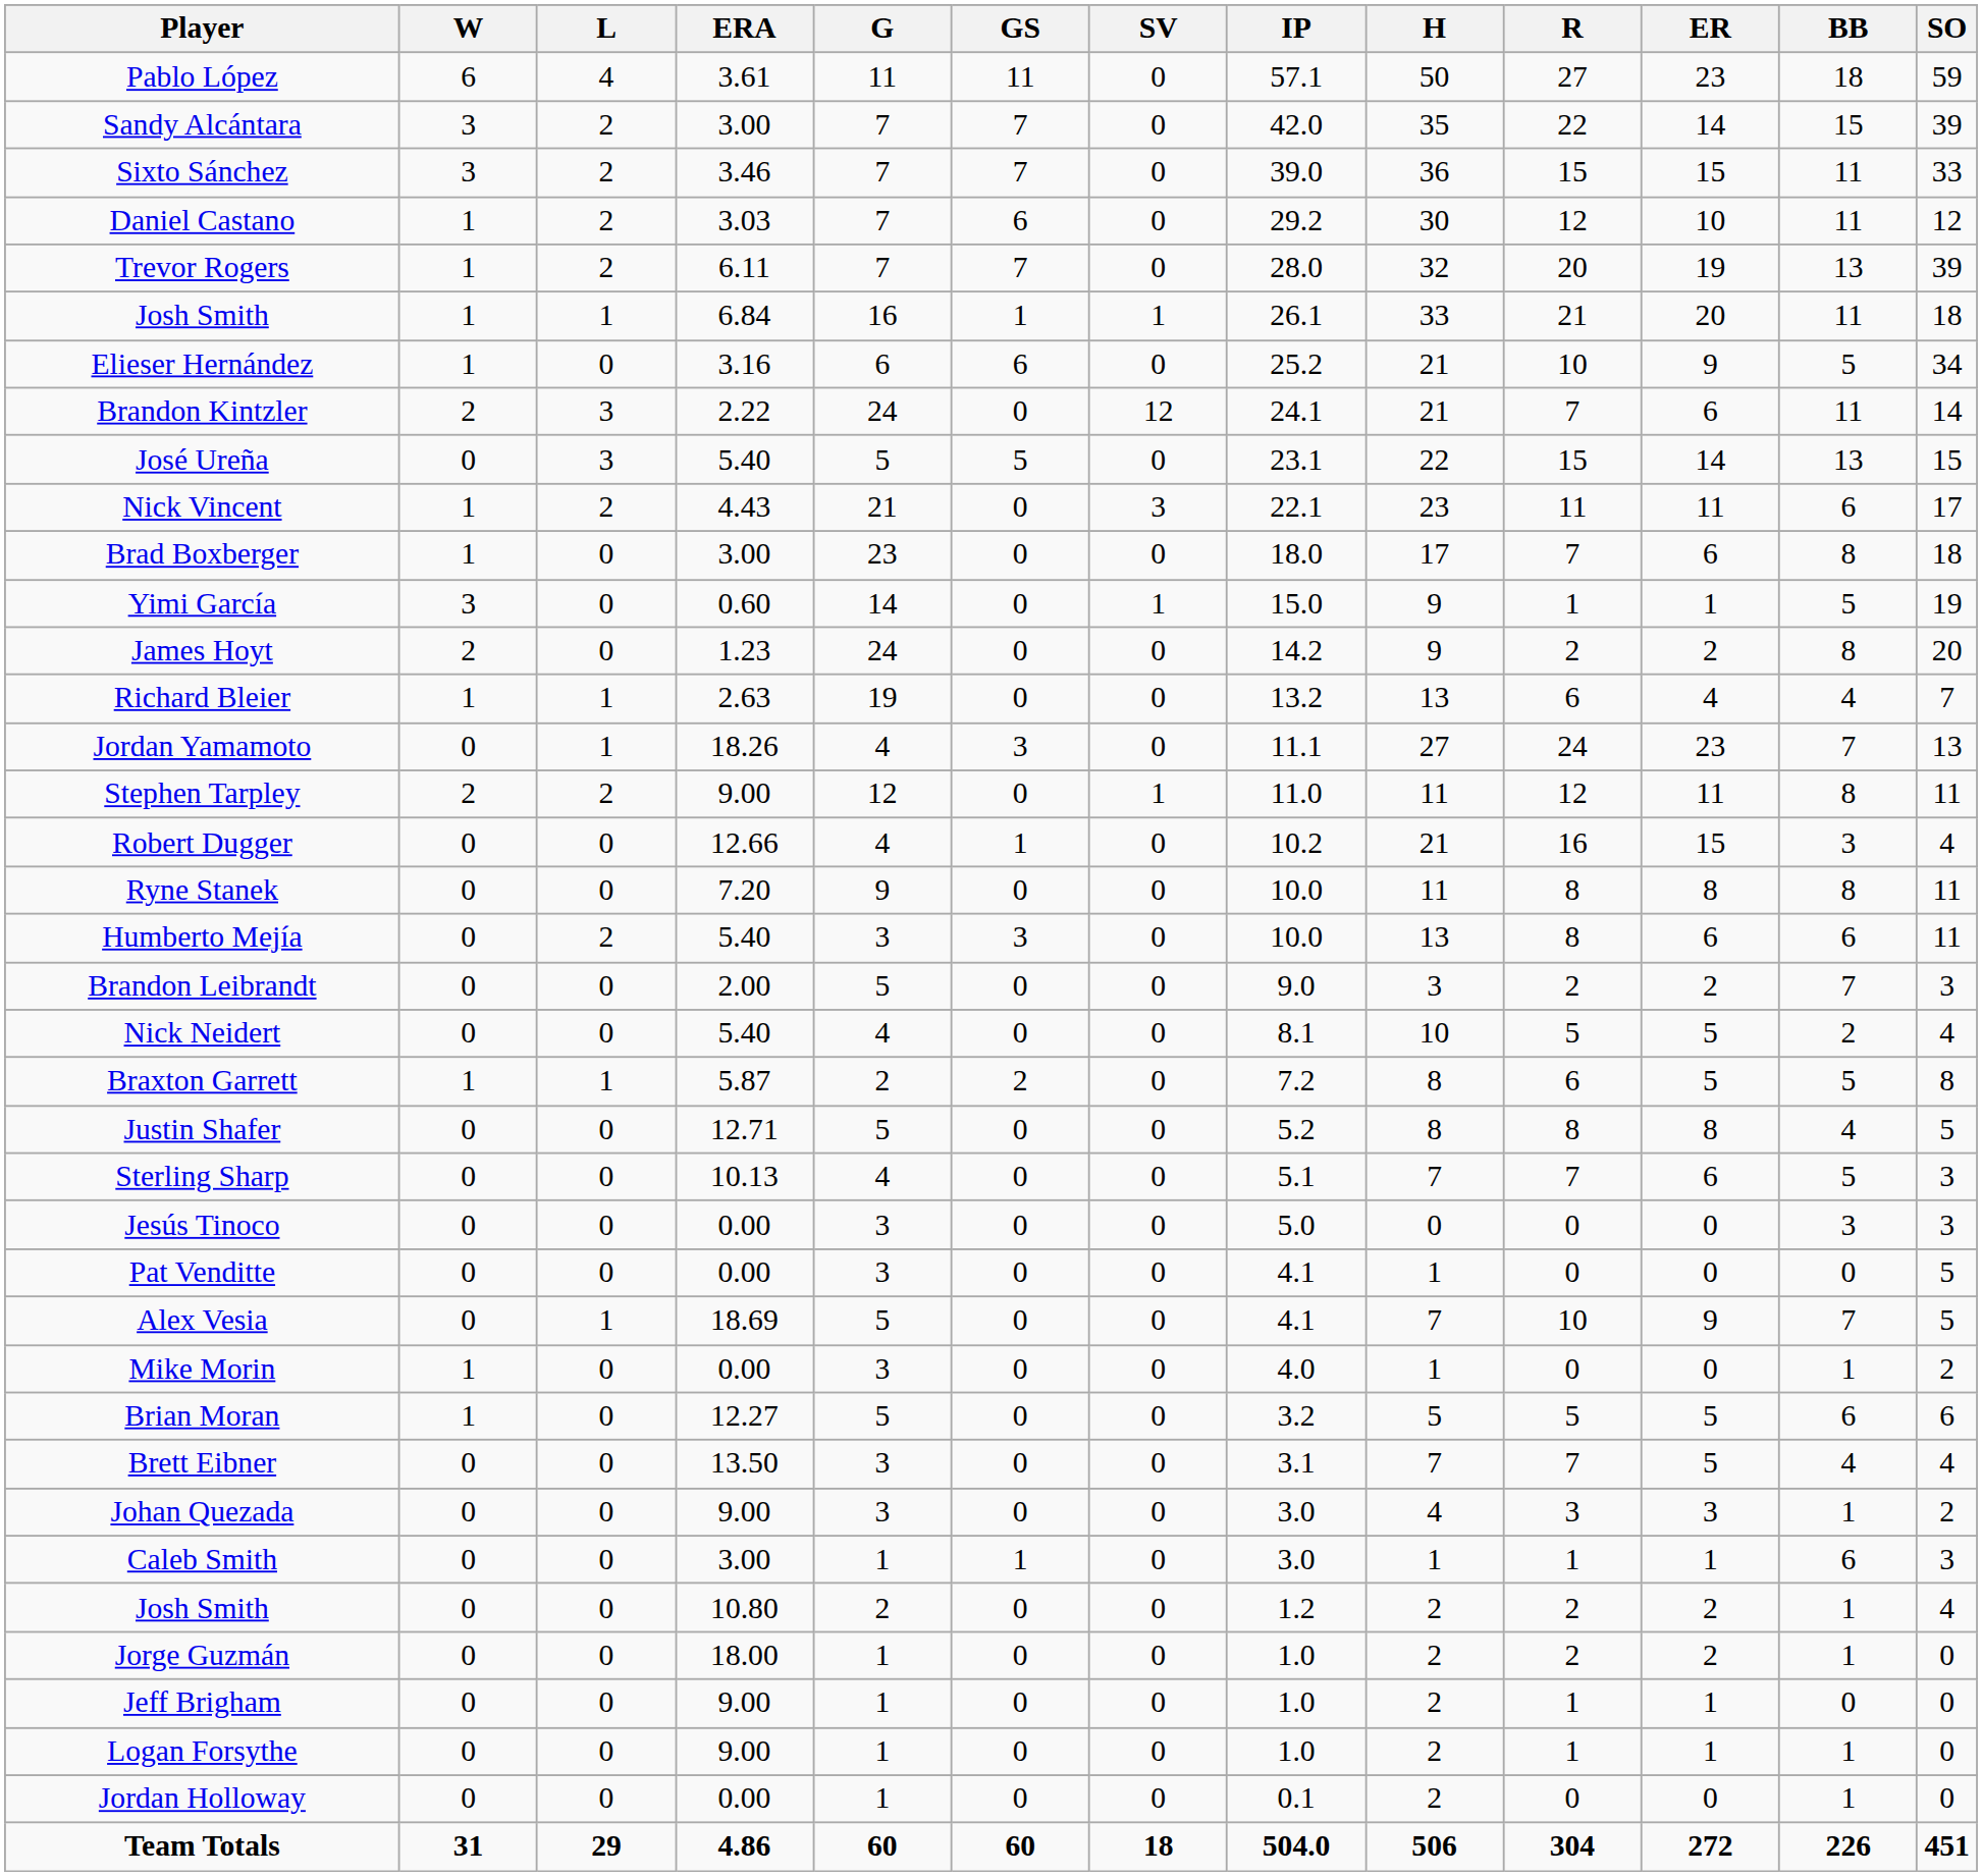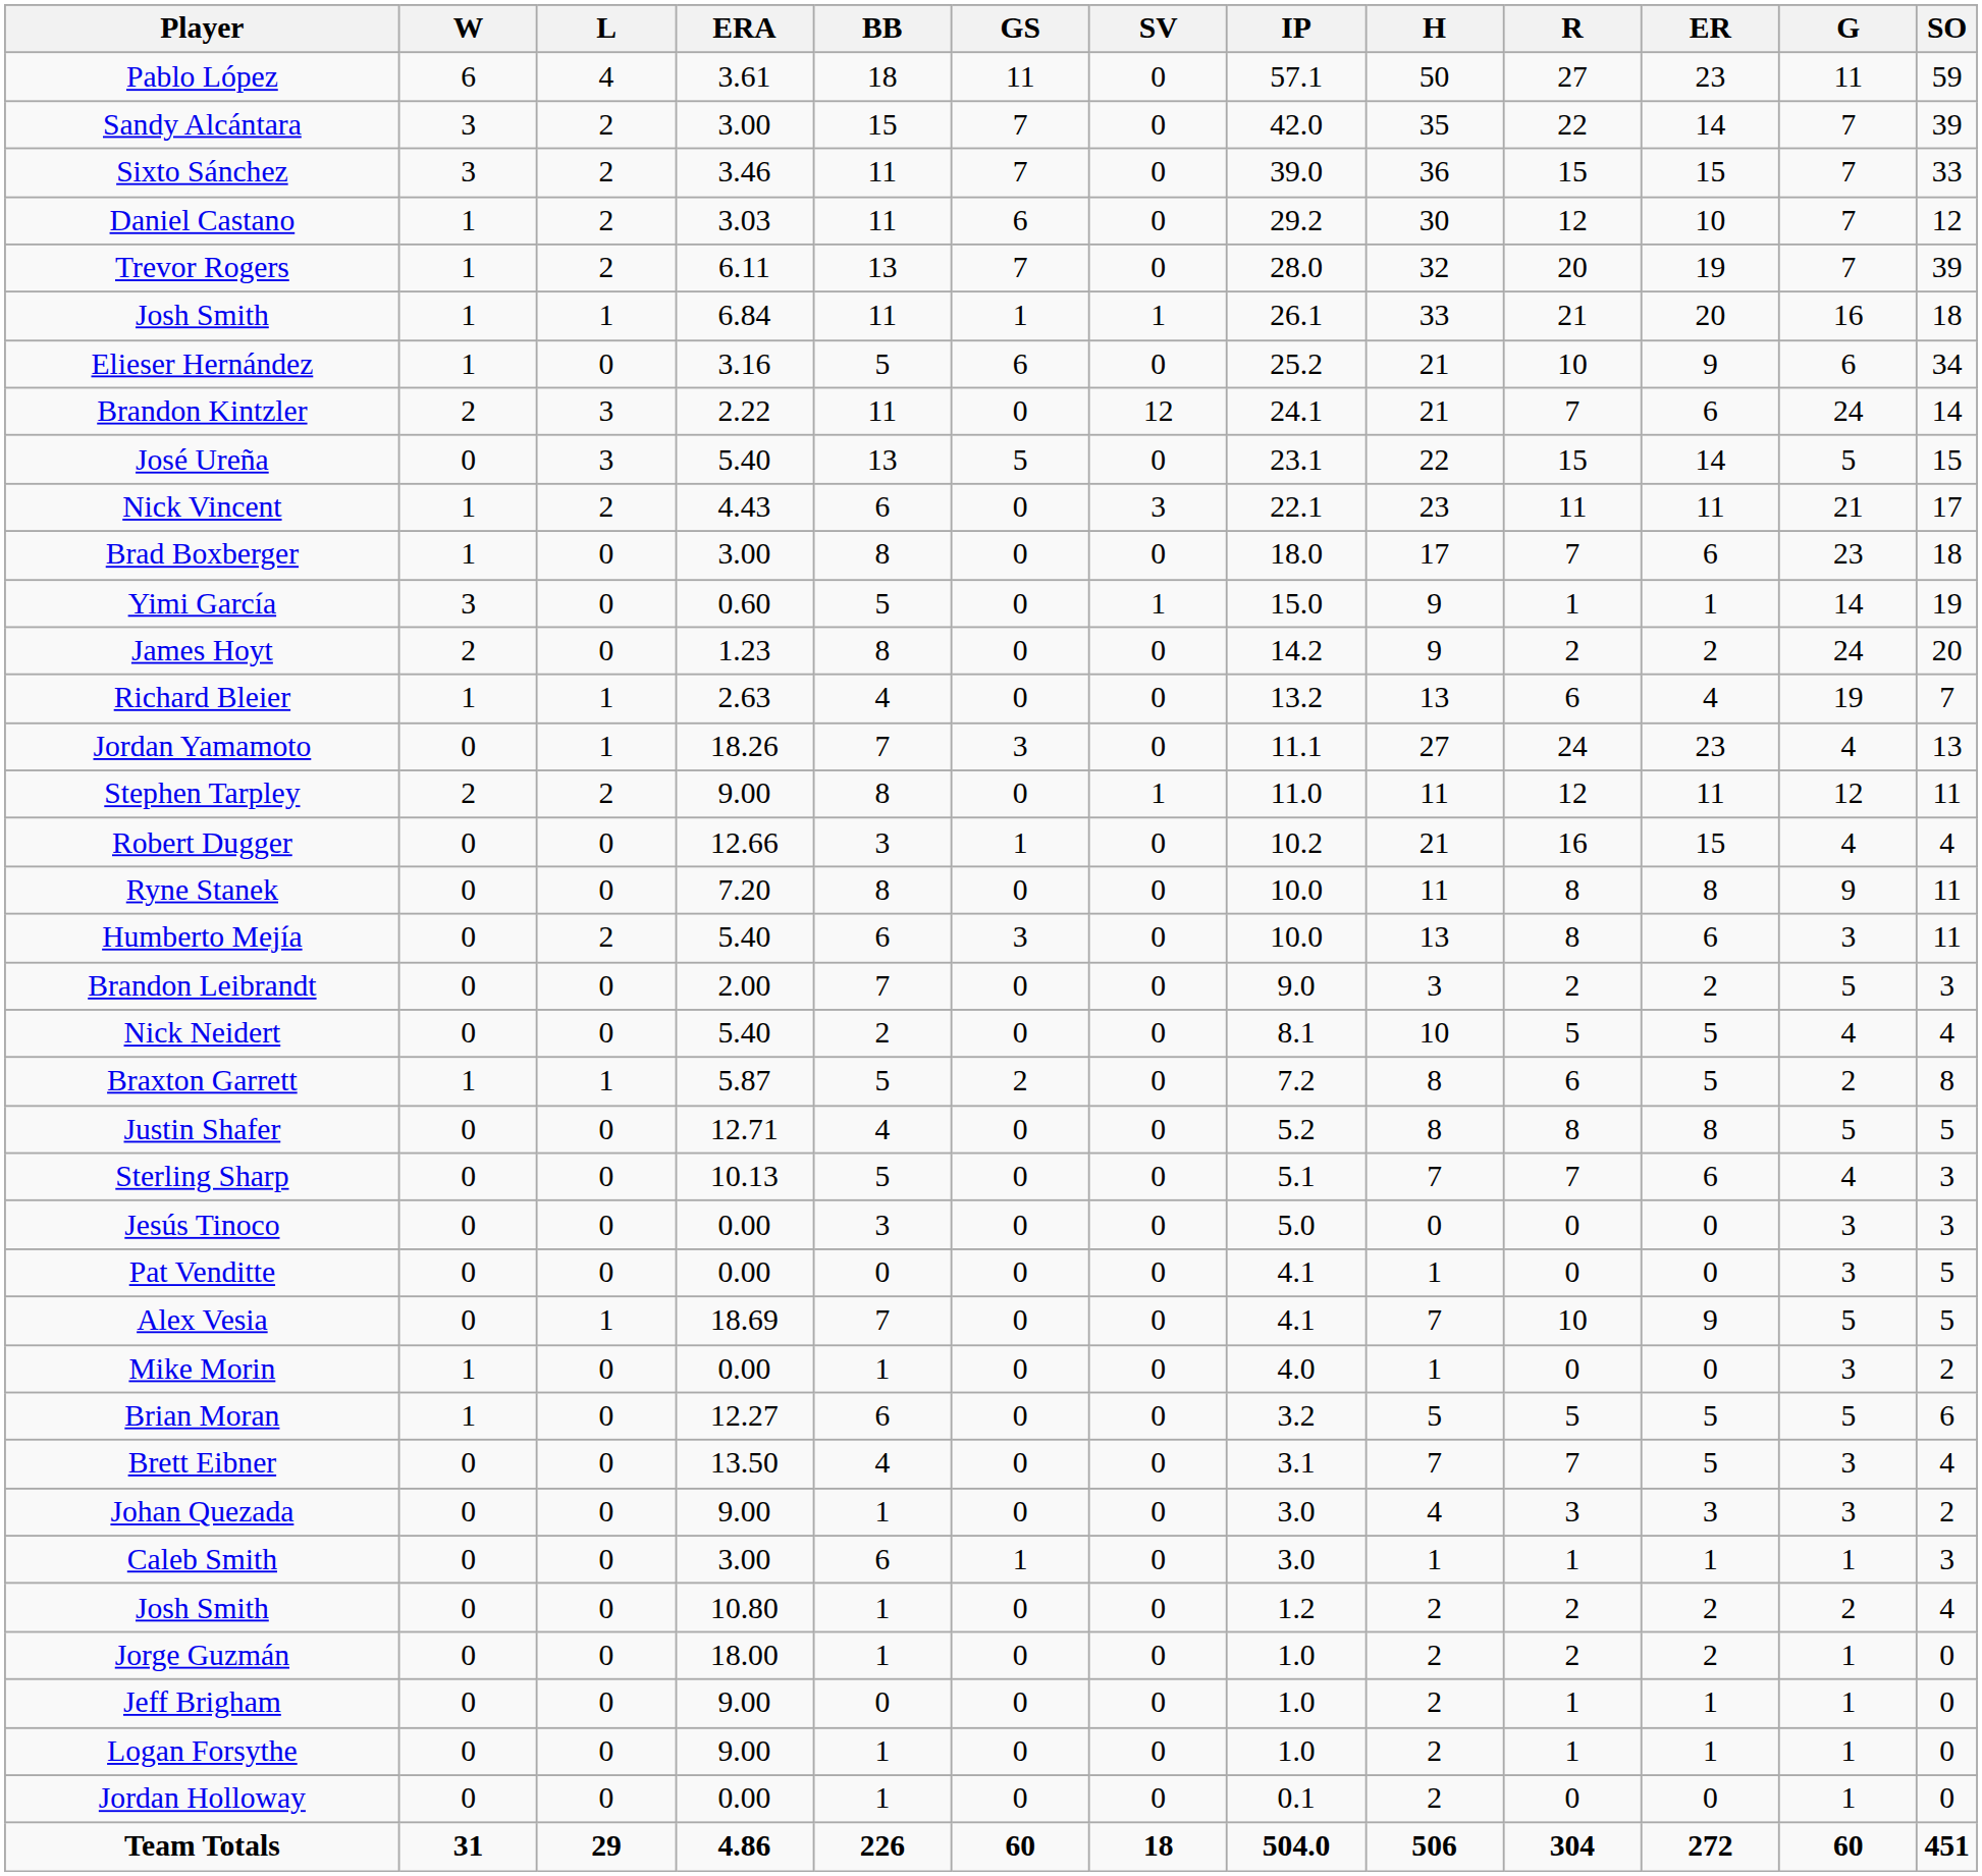columns swapped: G <-> BB
